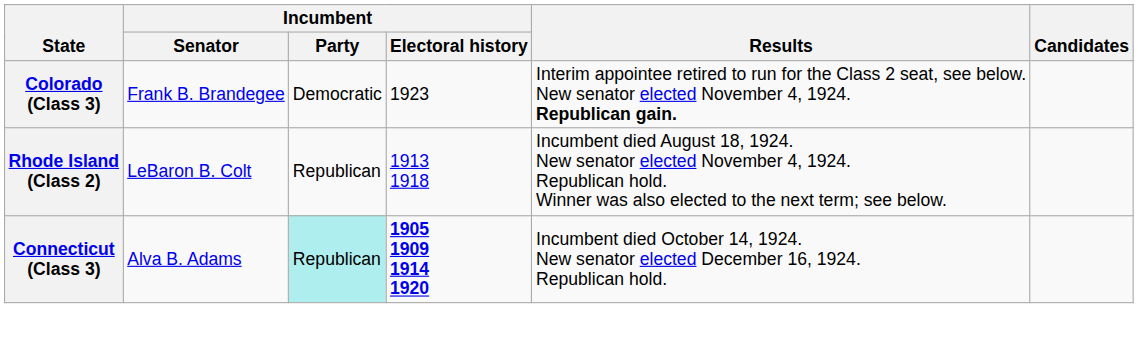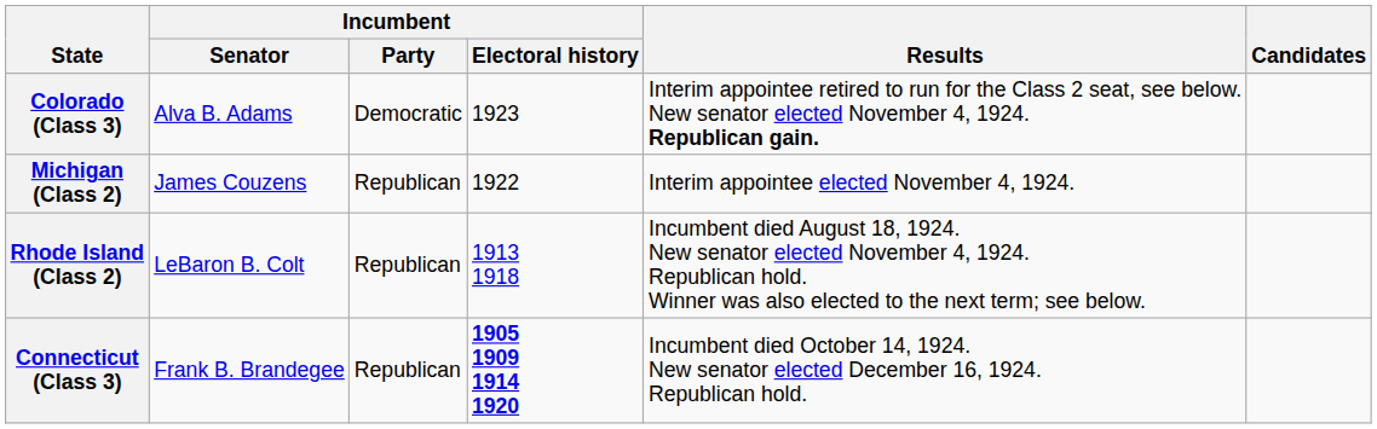Colorado (Class 3) | Incumbent / Senator: Frank B. Brandegee -> Alva B. Adams
+ row: Michigan (Class 2) | James Couzens | Republican | 1922 | Interim appointee elected November 4, 1924.
Connecticut (Class 3) | Incumbent / Senator: Alva B. Adams -> Frank B. Brandegee
Connecticut (Class 3) | Incumbent / Party: paleturquoise background -> no background
